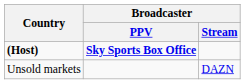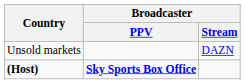rows swapped: (Host) <-> Unsold markets
